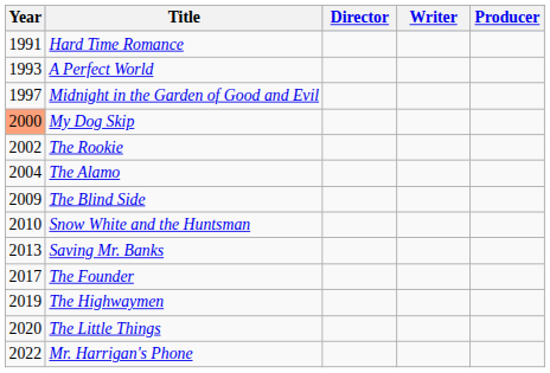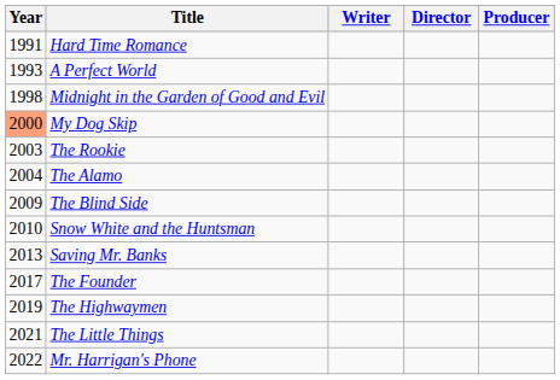columns swapped: Director <-> Writer
Midnight in the Garden of Good and Evil | Year: 1997 -> 1998
The Rookie | Year: 2002 -> 2003
The Little Things | Year: 2020 -> 2021
